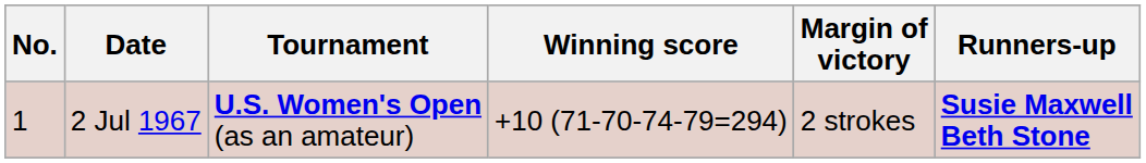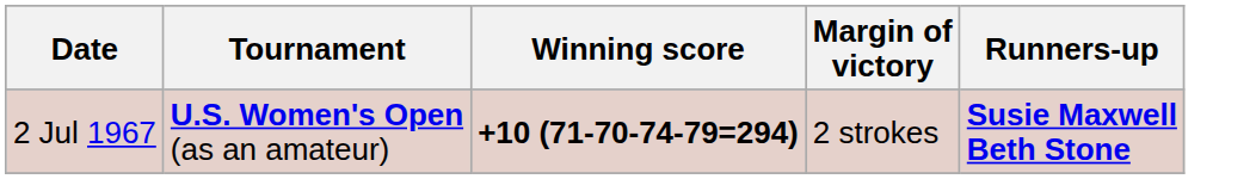- column: No. | 1
2 Jul 1967 | Winning score: normal -> bold
